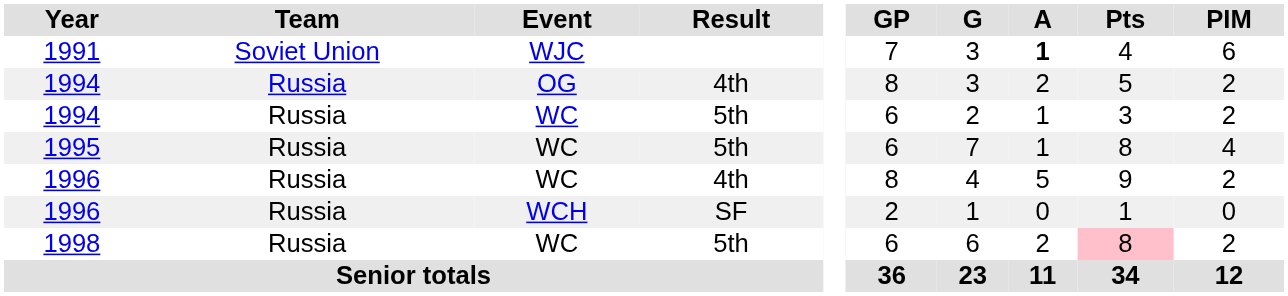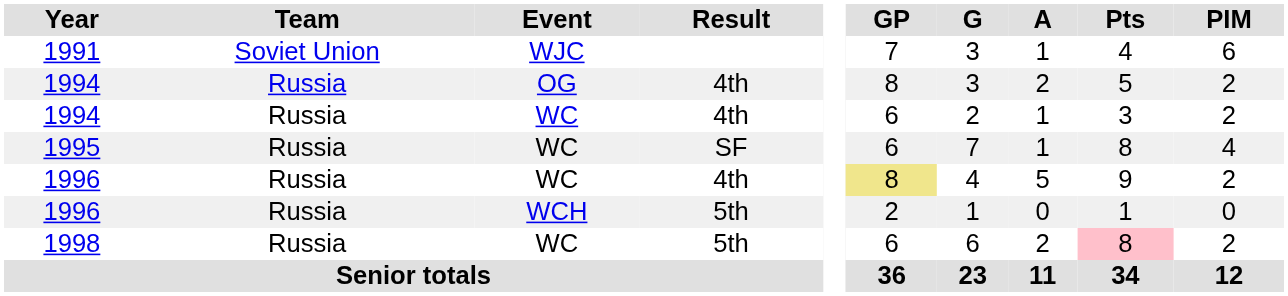1991 | A: bold -> normal
1994 / WC | Result: 5th -> 4th
1995 | Result: 5th -> SF
1996 / WC | GP: no background -> khaki background
1996 / WCH | Result: SF -> 5th
